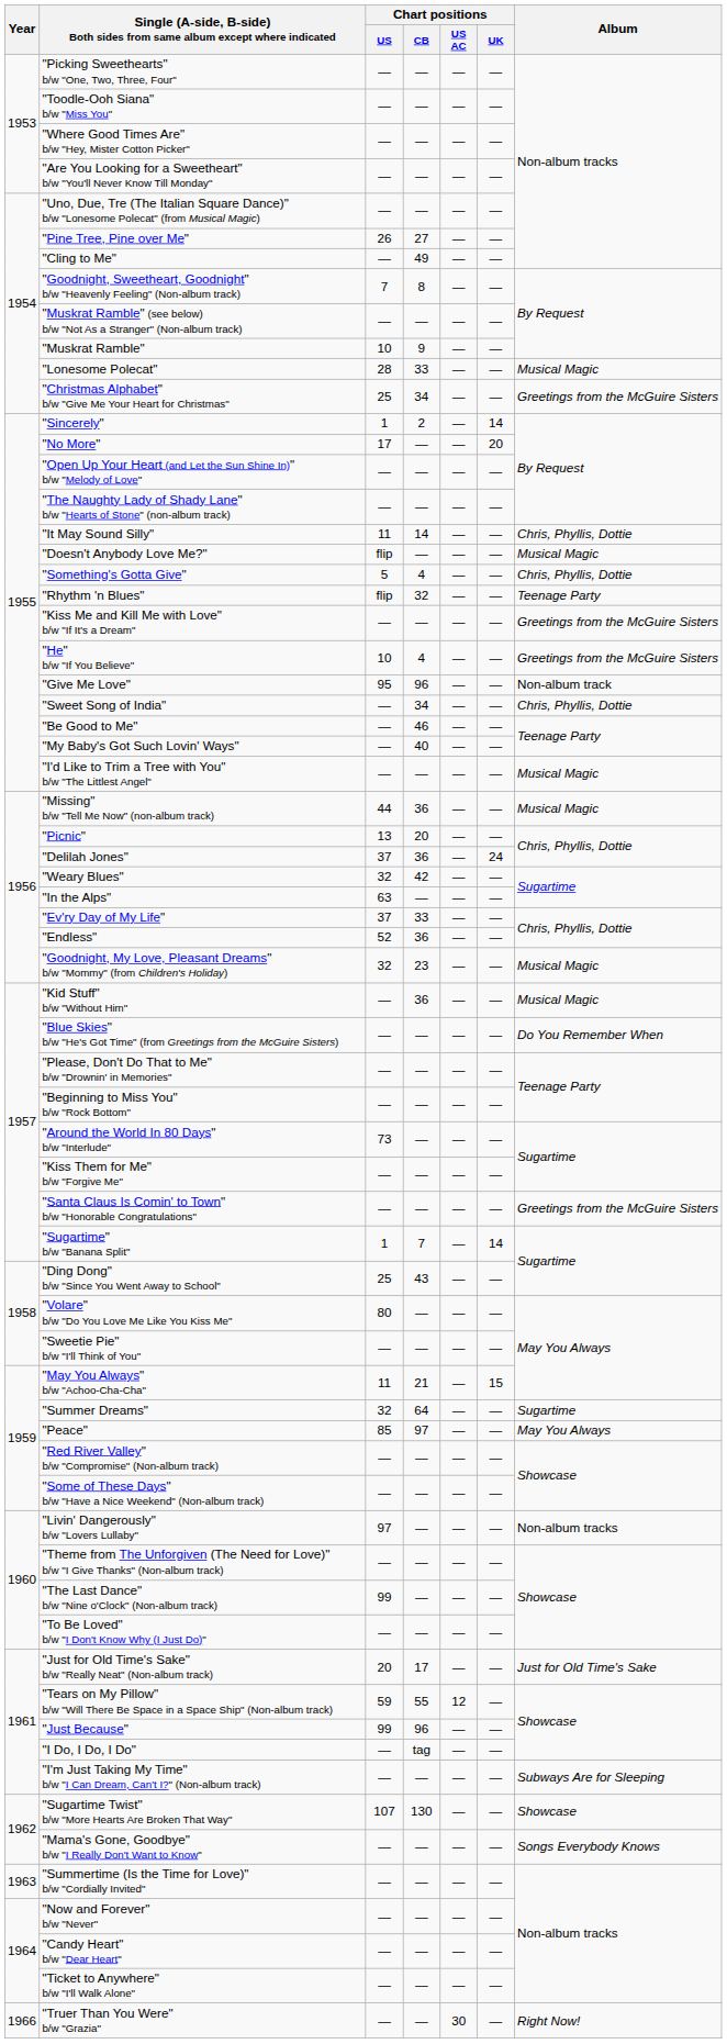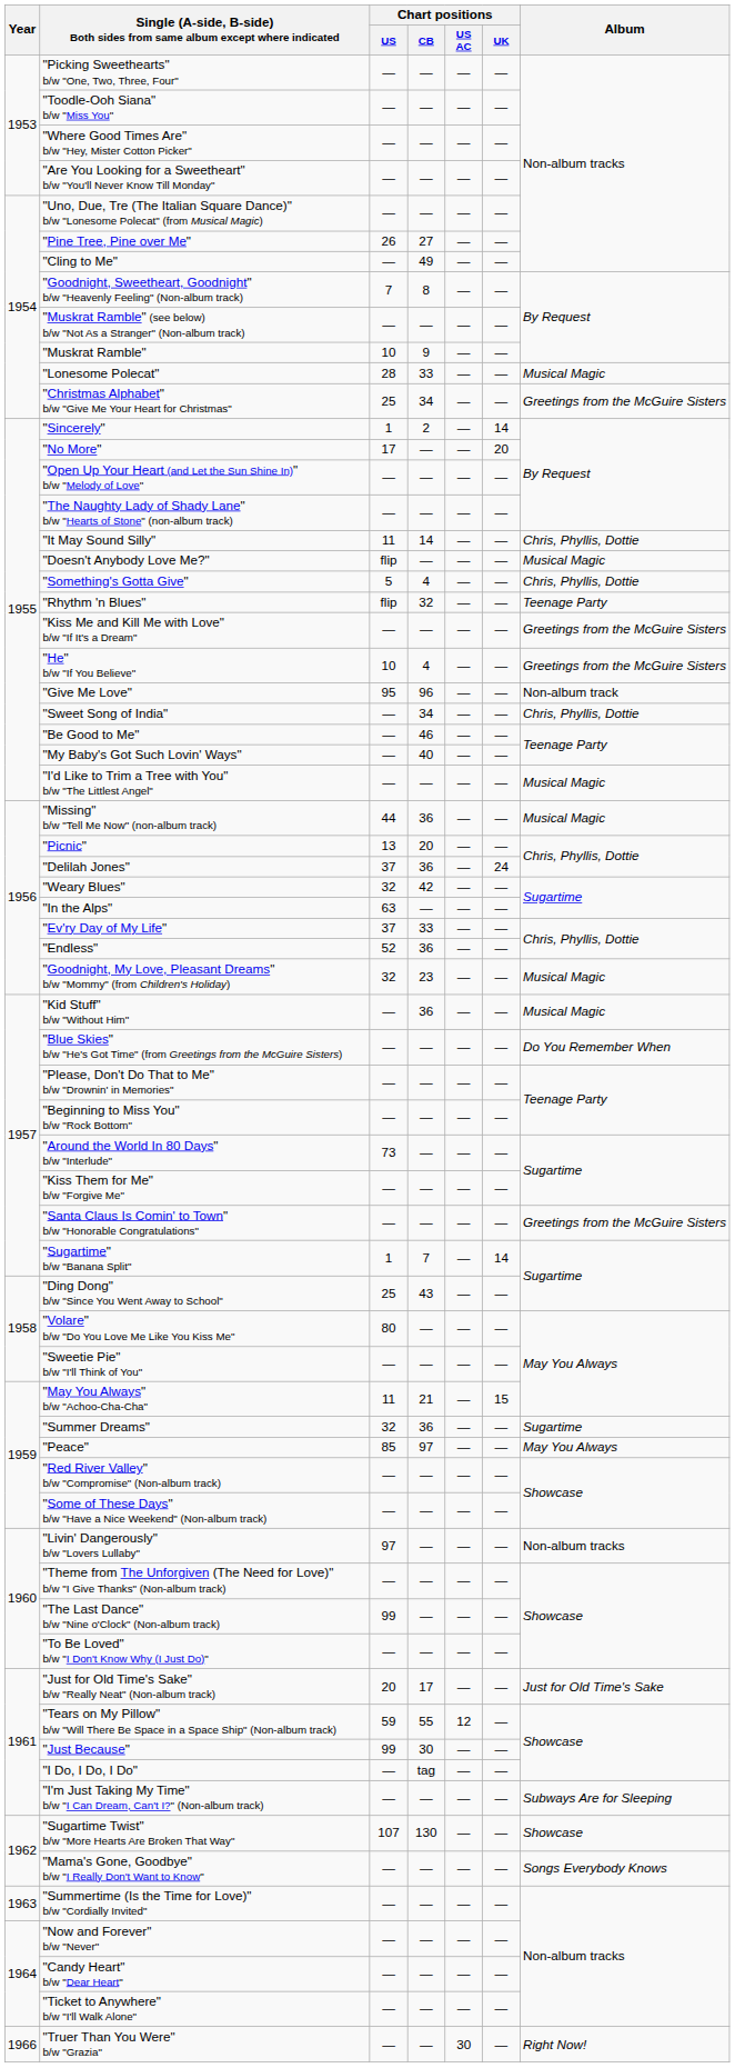"Summer Dreams" | Chart positions / CB: 64 -> 36
"Just Because" | Chart positions / CB: 96 -> 30
